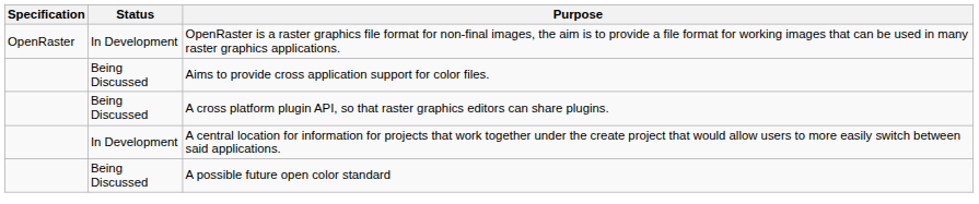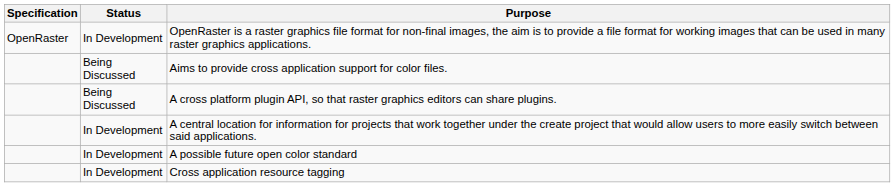A possible future open color standard | Status: Being Discussed -> In Development
+ row: In Development | Cross application resource tagging
